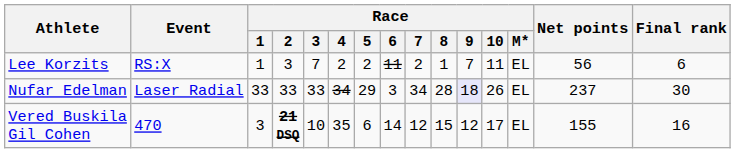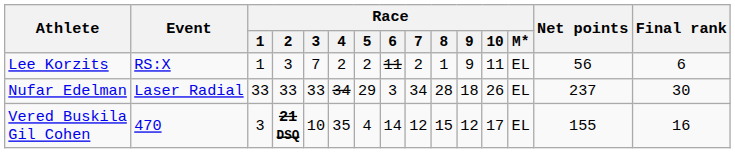Lee Korzits | Race / 9: 7 -> 9
Nufar Edelman | Race / 9: lavender background -> no background
Vered Buskila Gil Cohen | Race / 5: 6 -> 4
